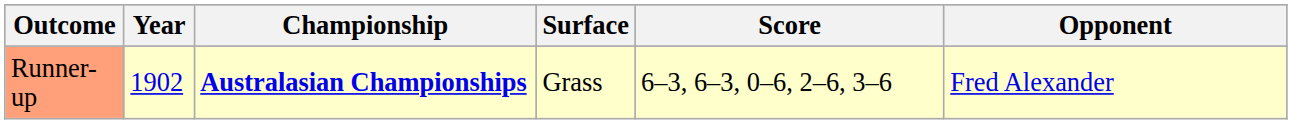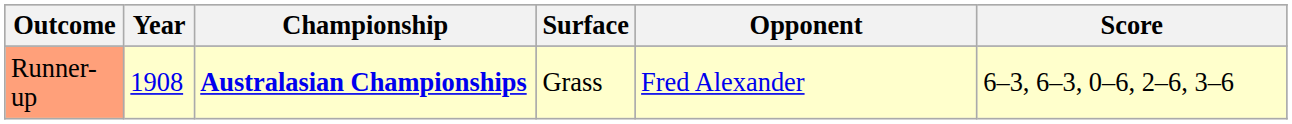columns swapped: Opponent <-> Score
Runner-up | Year: 1902 -> 1908
